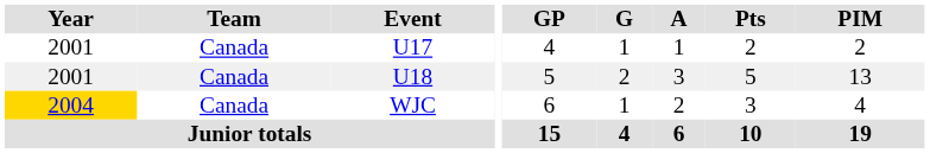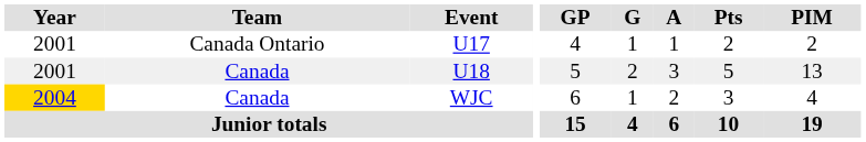U17 | Team: Canada -> Canada Ontario
